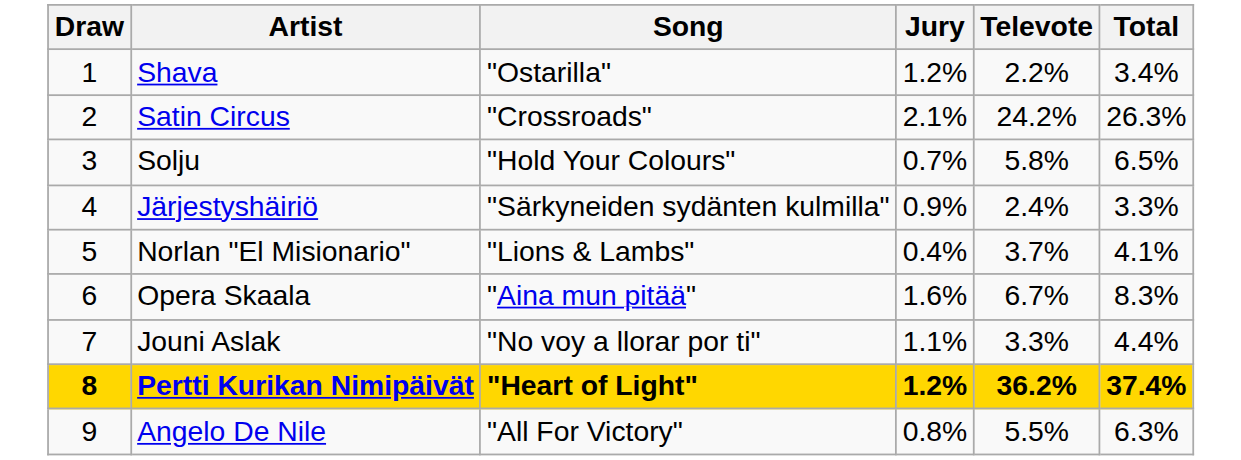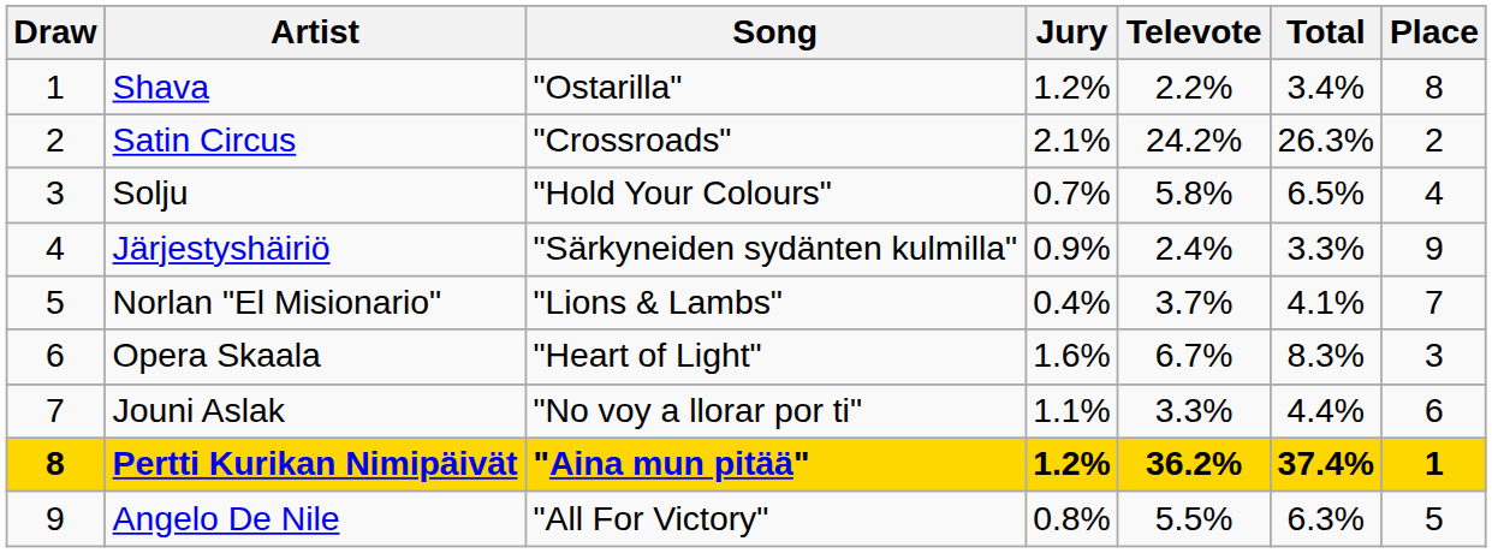+ column: Place | 8 | 2 | 4 | 9 | 7 | 3 | 6 | 1 | 5
Opera Skaala | Song: "Aina mun pitää" -> "Heart of Light"
Pertti Kurikan Nimipäivät | Song: "Heart of Light" -> "Aina mun pitää"
